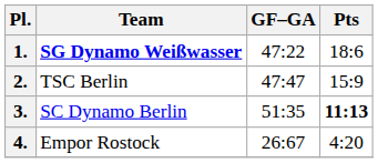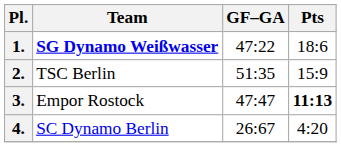2. | GF–GA: 47:47 -> 51:35
3. | Team: SC Dynamo Berlin -> Empor Rostock
3. | GF–GA: 51:35 -> 47:47
4. | Team: Empor Rostock -> SC Dynamo Berlin
